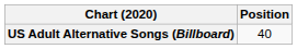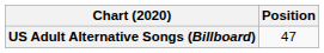US Adult Alternative Songs (Billboard) | Position: 40 -> 47
